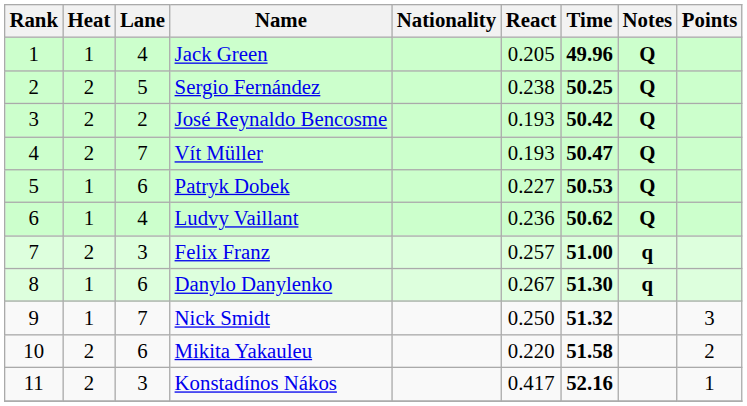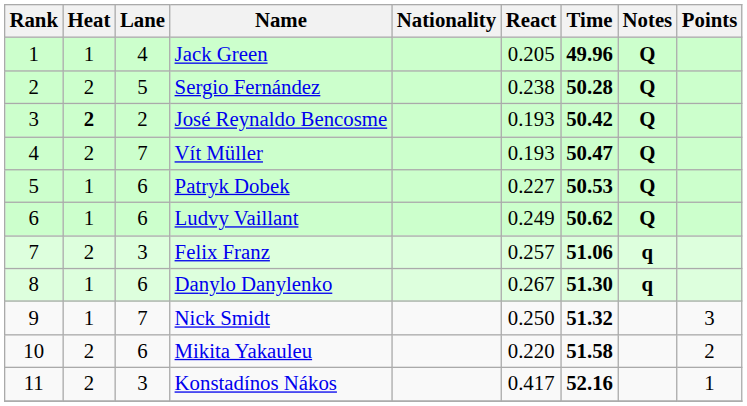Sergio Fernández | Time: 50.25 -> 50.28
José Reynaldo Bencosme | Heat: normal -> bold
Ludvy Vaillant | Lane: 4 -> 6
Ludvy Vaillant | React: 0.236 -> 0.249
Felix Franz | Time: 51.00 -> 51.06
